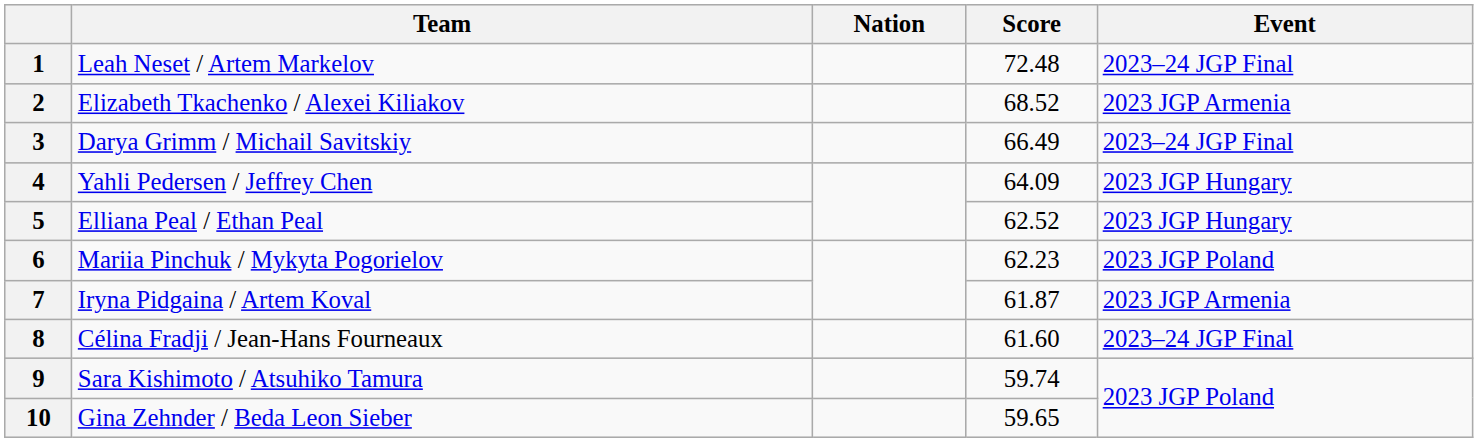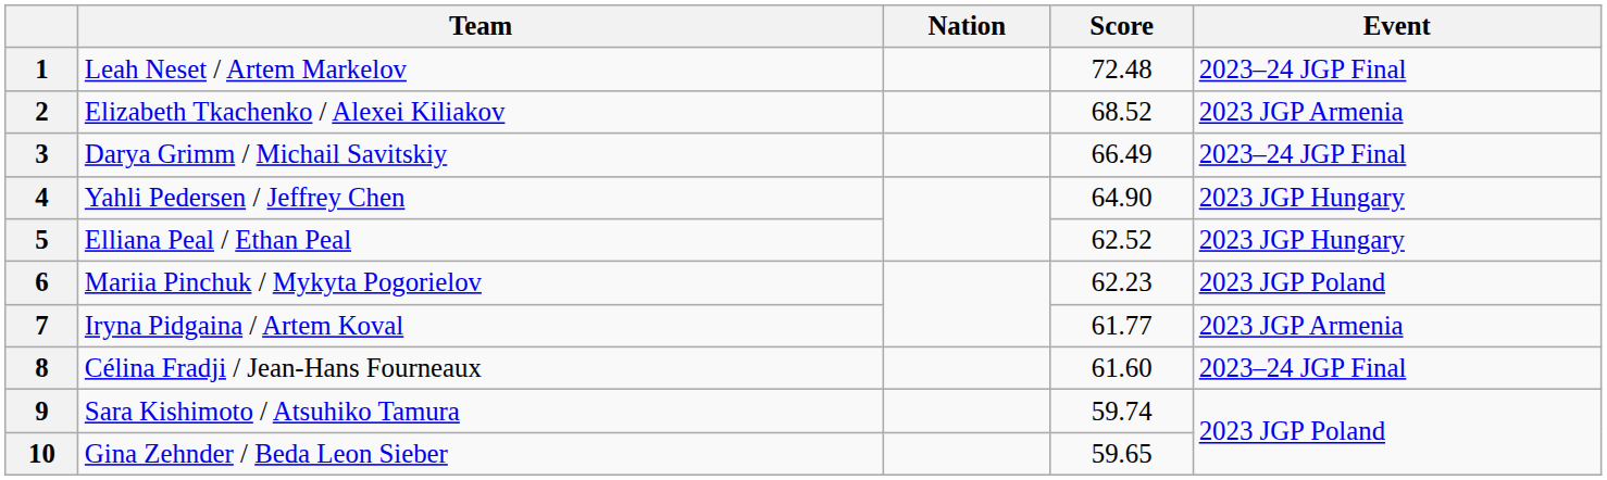4 | Score: 64.09 -> 64.90
7 | Score: 61.87 -> 61.77
